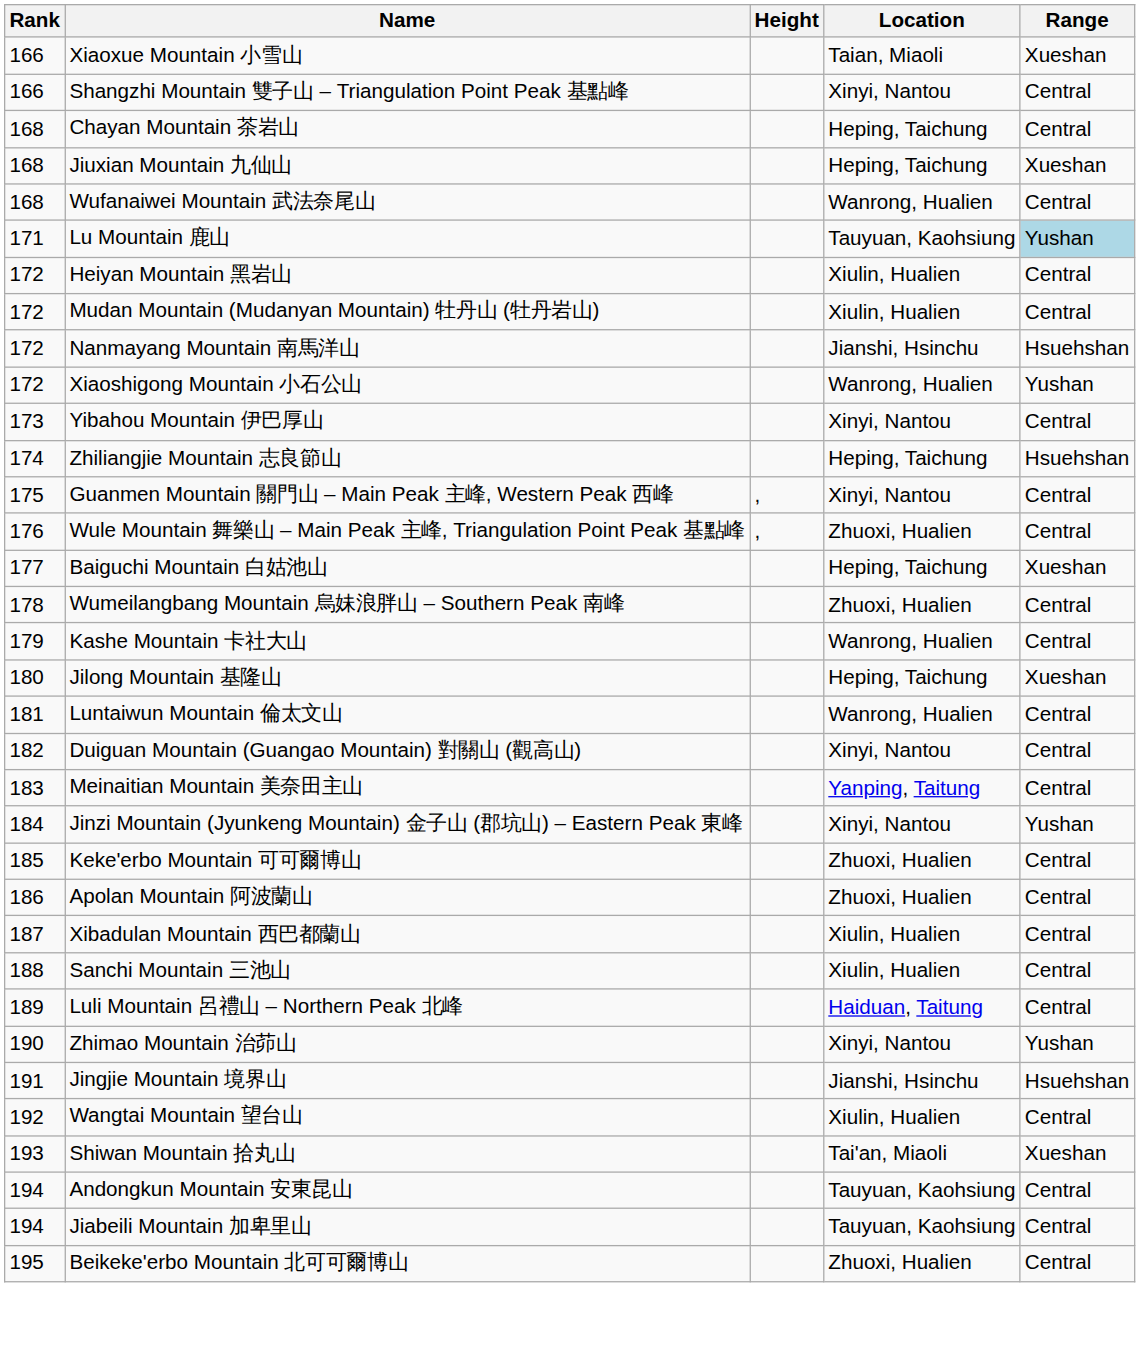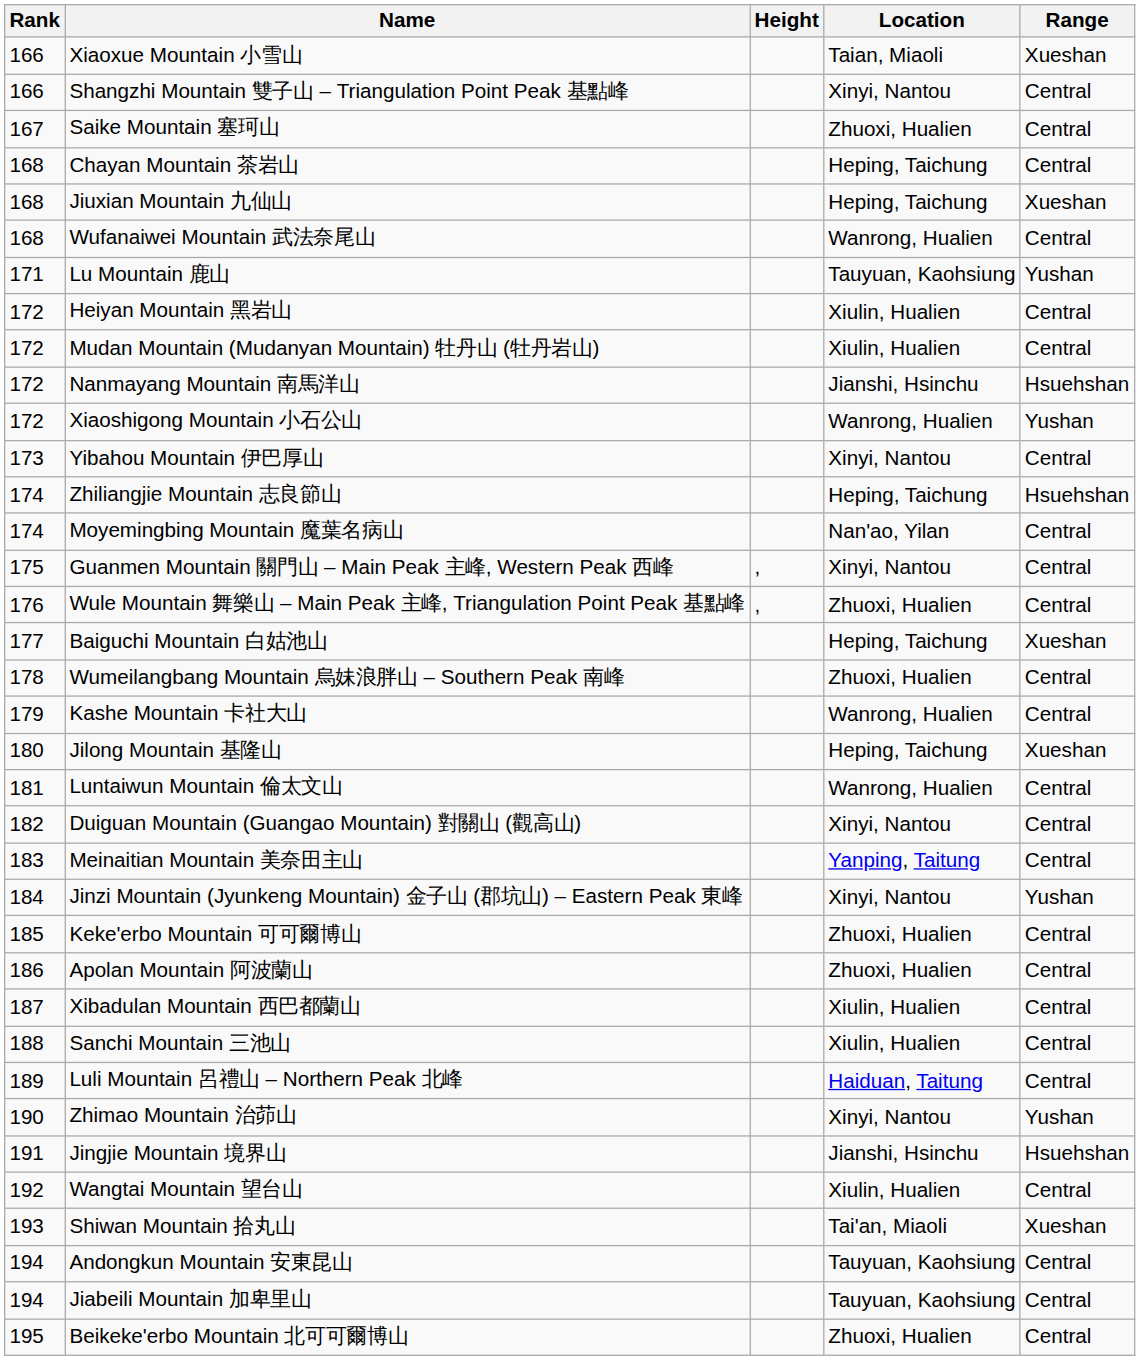+ row: 167 | Saike Mountain 塞珂山 | Zhuoxi, Hualien | Central
Lu Mountain 鹿山 | Range: lightblue background -> no background
+ row: 174 | Moyemingbing Mountain 魔葉名病山 | Nan'ao, Yilan | Central
